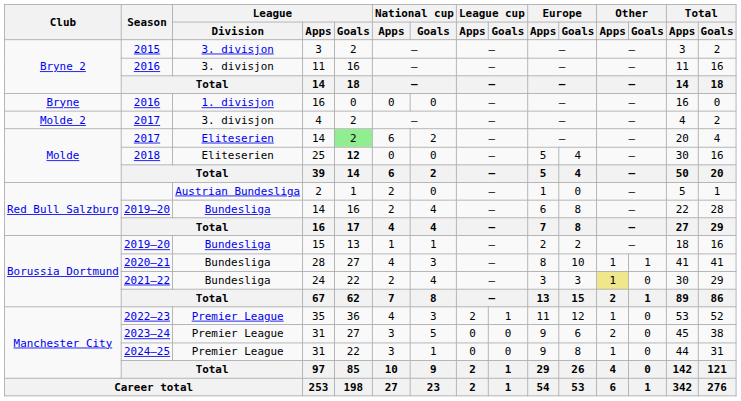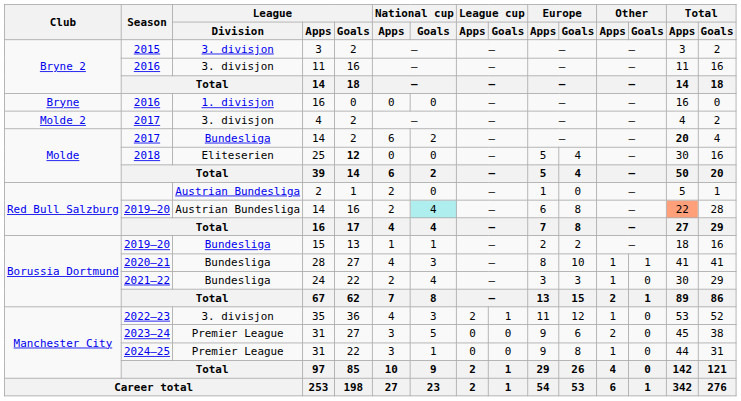2017 / 14 | League / Division: Eliteserien -> Bundesliga
2017 / 14 | League / Goals: lightgreen background -> no background
2017 / 14 | Total / Apps: normal -> bold
2019–20 / 14 | League / Division: Bundesliga -> Austrian Bundesliga
2019–20 / 14 | National cup / Goals: no background -> paleturquoise background
2019–20 / 14 | Total / Apps: no background -> lightsalmon background
24 | Other / Apps: khaki background -> no background
35 | League / Division: Premier League -> 3. divisjon
